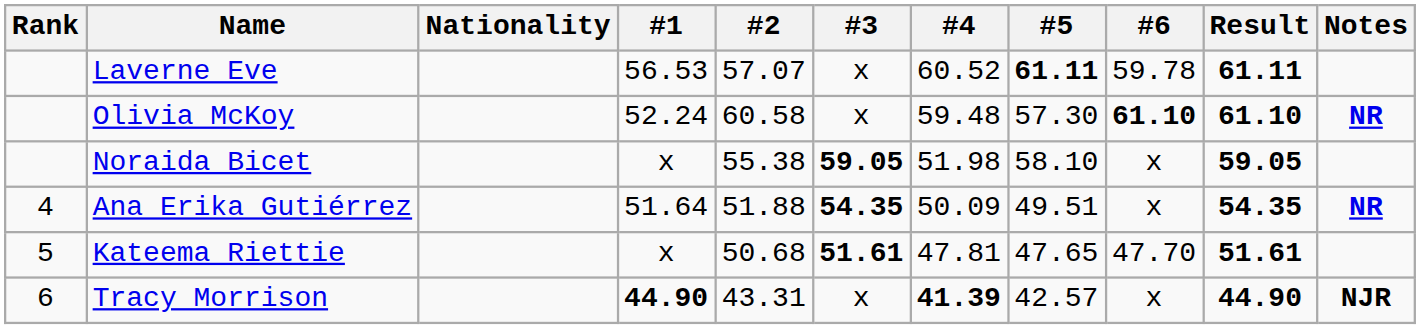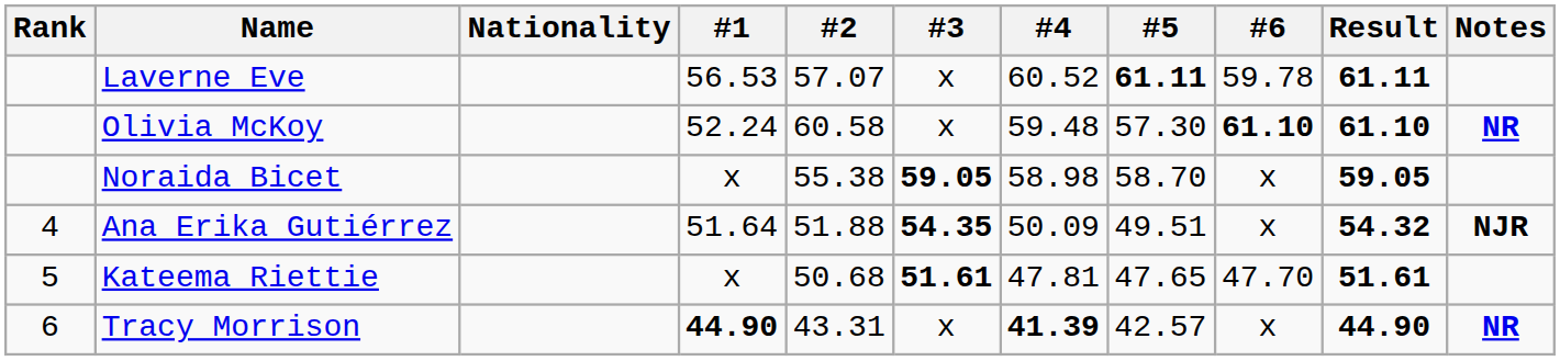Noraida Bicet | #4: 51.98 -> 58.98
Noraida Bicet | #5: 58.10 -> 58.70
Ana Erika Gutiérrez | Result: 54.35 -> 54.32
Ana Erika Gutiérrez | Notes: NR -> NJR
Tracy Morrison | Notes: NJR -> NR
